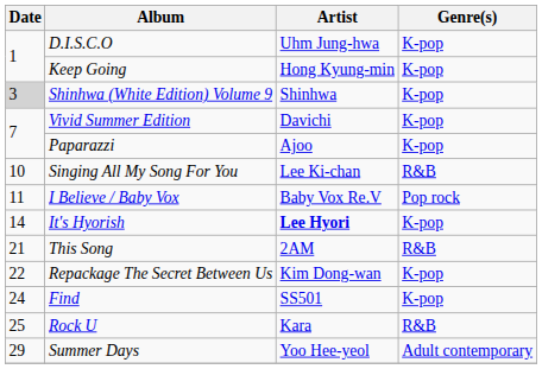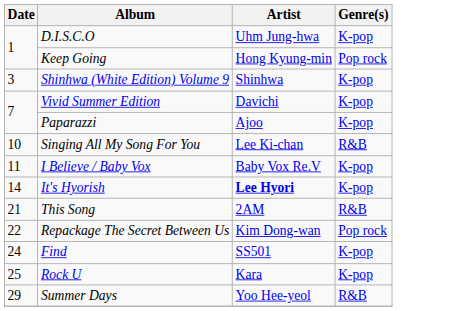Keep Going | Genre(s): K-pop -> Pop rock
Shinhwa (White Edition) Volume 9 | Date: lightgrey background -> no background
I Believe / Baby Vox | Genre(s): Pop rock -> K-pop
Repackage The Secret Between Us | Genre(s): K-pop -> Pop rock
Rock U | Genre(s): R&B -> K-pop
Summer Days | Genre(s): Adult contemporary -> R&B
